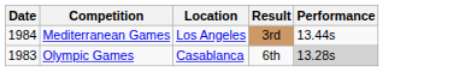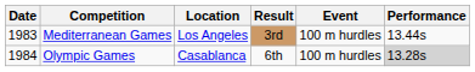+ column: Event | 100 m hurdles | 100 m hurdles
Mediterranean Games | Date: 1984 -> 1983
Olympic Games | Date: 1983 -> 1984
